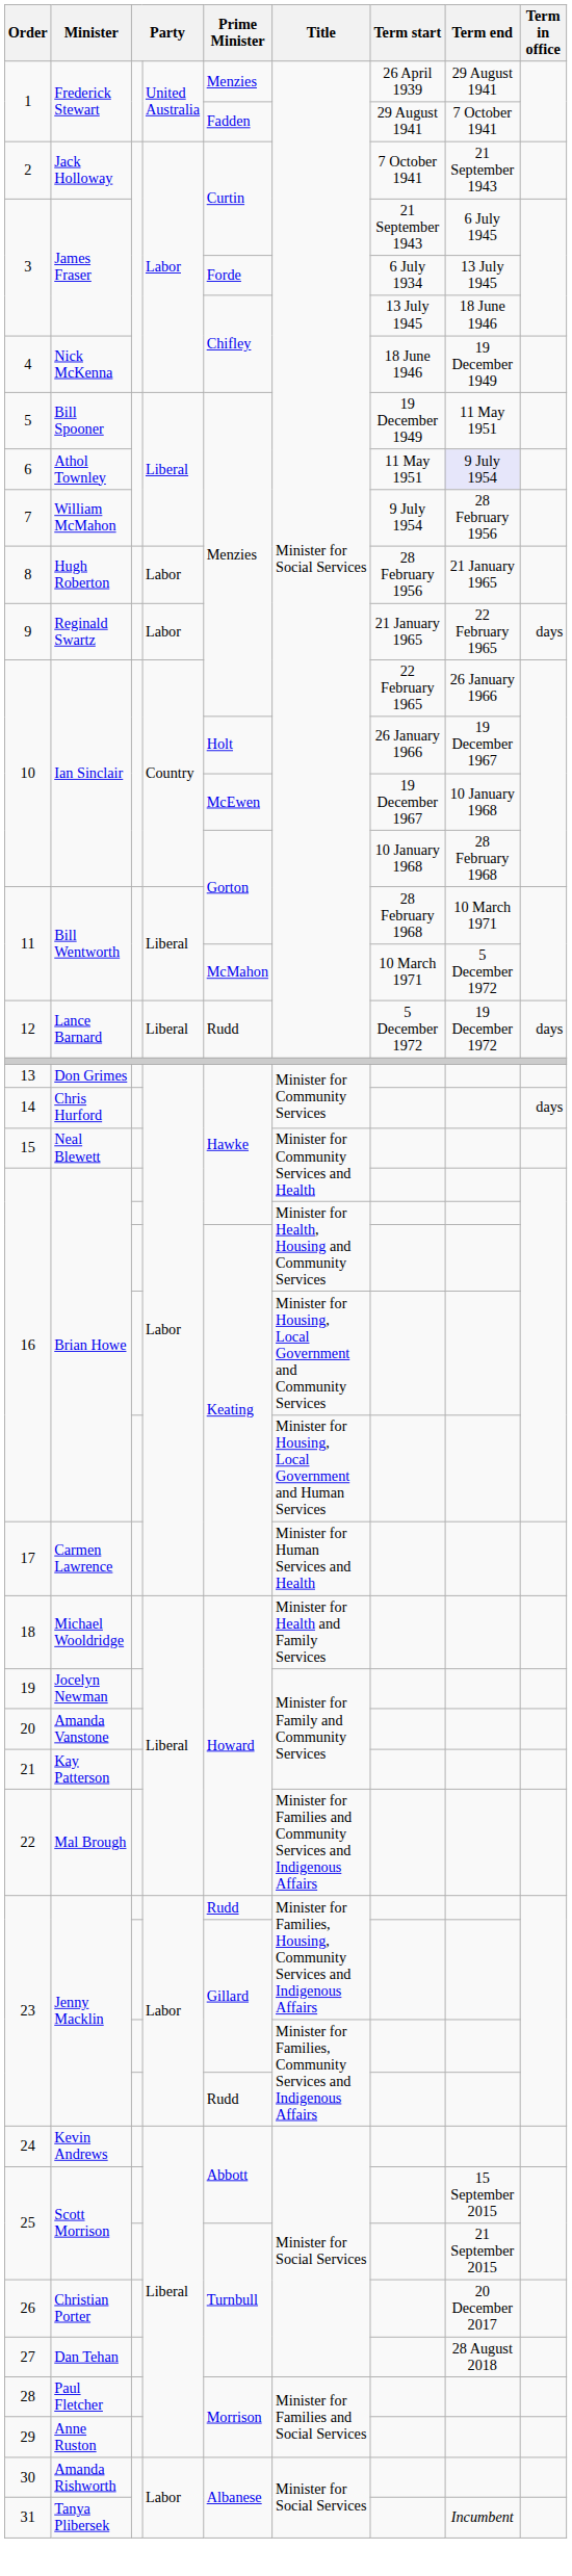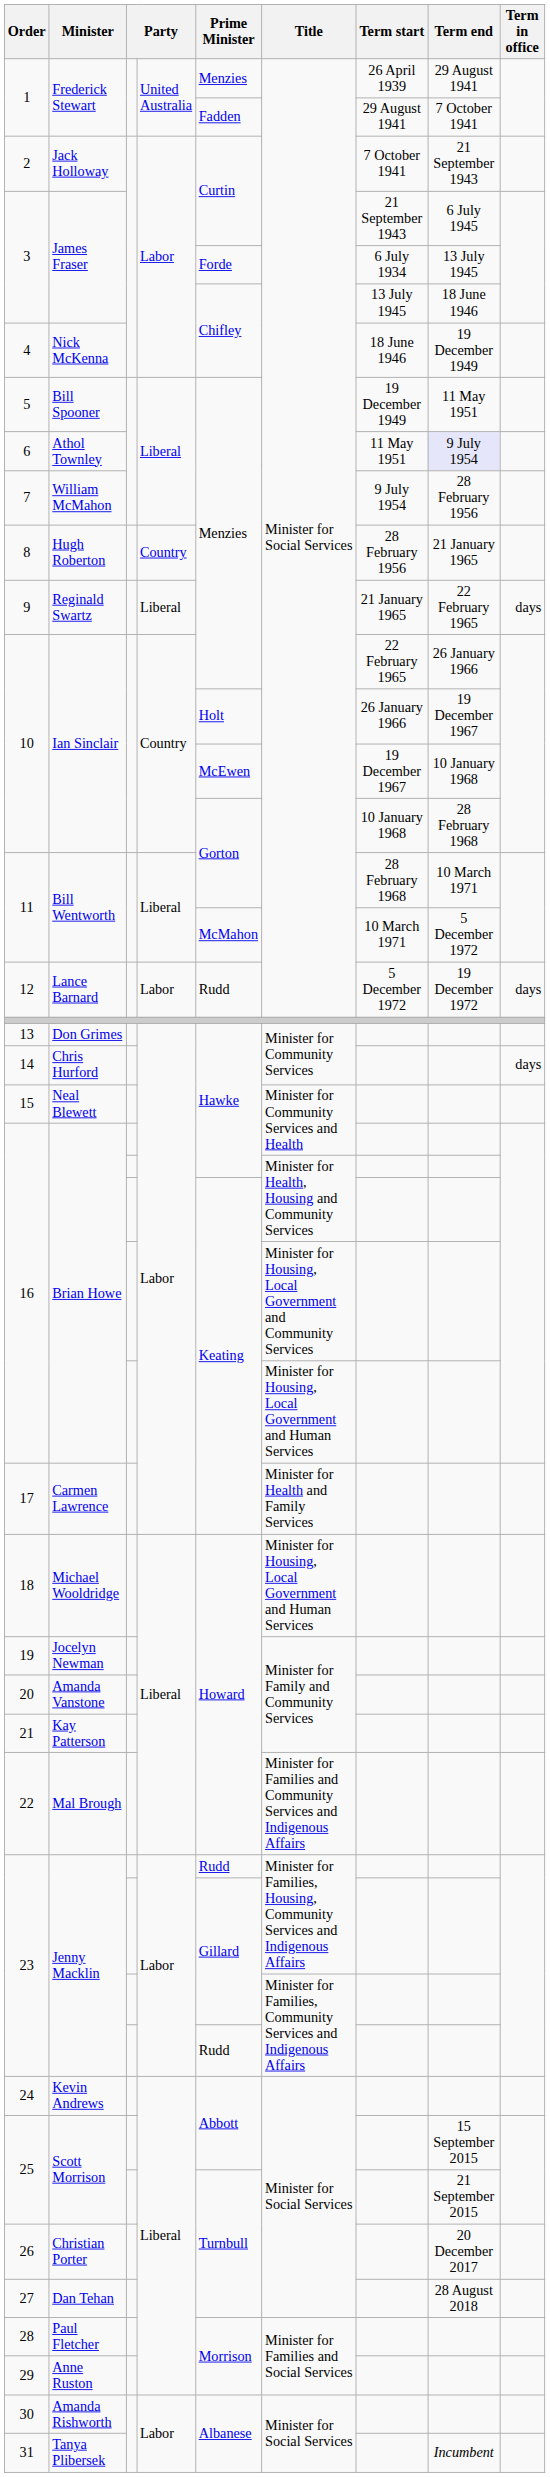8 | column 4: Labor -> Country
9 | column 4: Labor -> Liberal
12 | column 4: Liberal -> Labor
17 | Title: Minister for Human Services and Health -> Minister for Health and Family Services
18 | Title: Minister for Health and Family Services -> Minister for Housing, Local Government and Human Services
